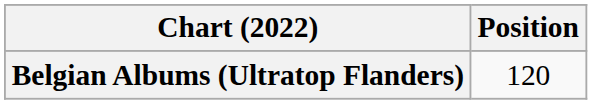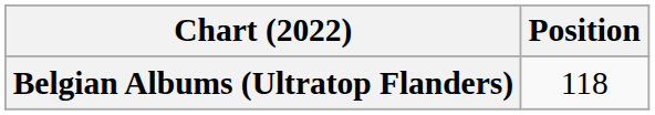Belgian Albums (Ultratop Flanders) | Position: 120 -> 118
